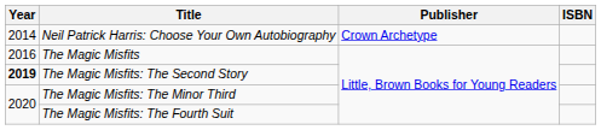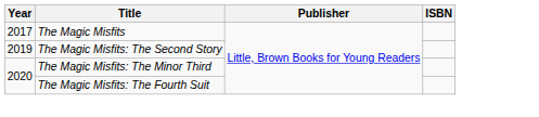- row: 2014 | Neil Patrick Harris: Choose Your Own Autobiography | Crown Archetype
The Magic Misfits | Year: 2016 -> 2017
The Magic Misfits: The Second Story | Year: bold -> normal
